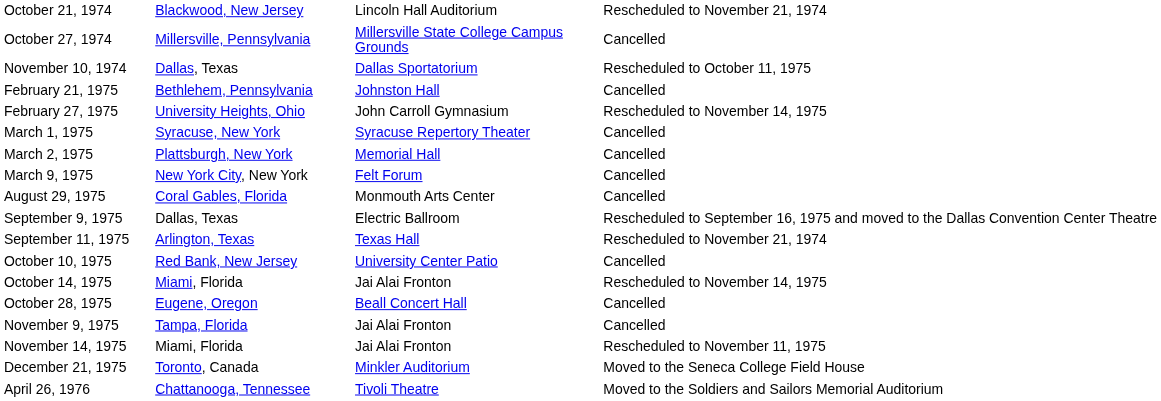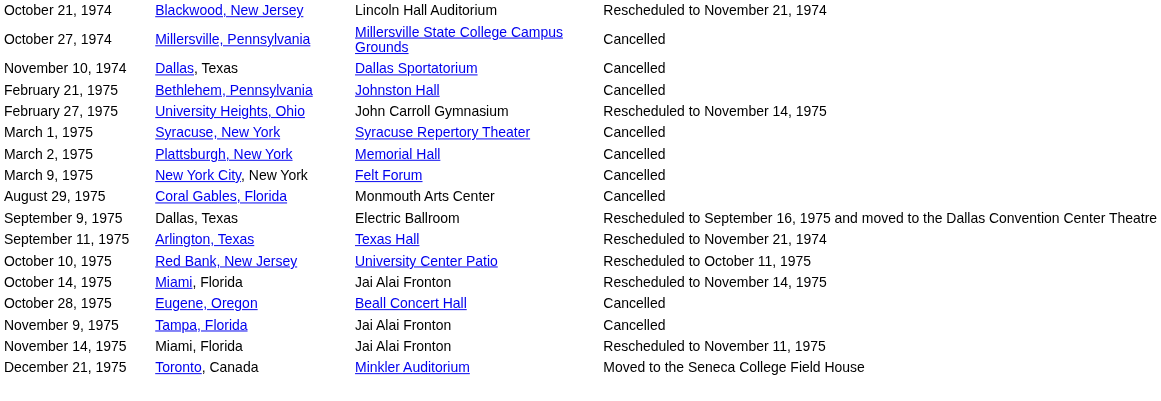November 10, 1974 | column 4: Rescheduled to October 11, 1975 -> Cancelled
October 10, 1975 | column 4: Cancelled -> Rescheduled to October 11, 1975
- row: April 26, 1976 | Chattanooga, Tennessee | Tivoli Theatre | Moved to the Soldiers and Sailors Memorial Auditorium
